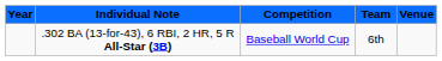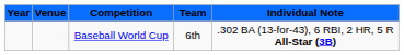columns swapped: Venue <-> Individual Note
